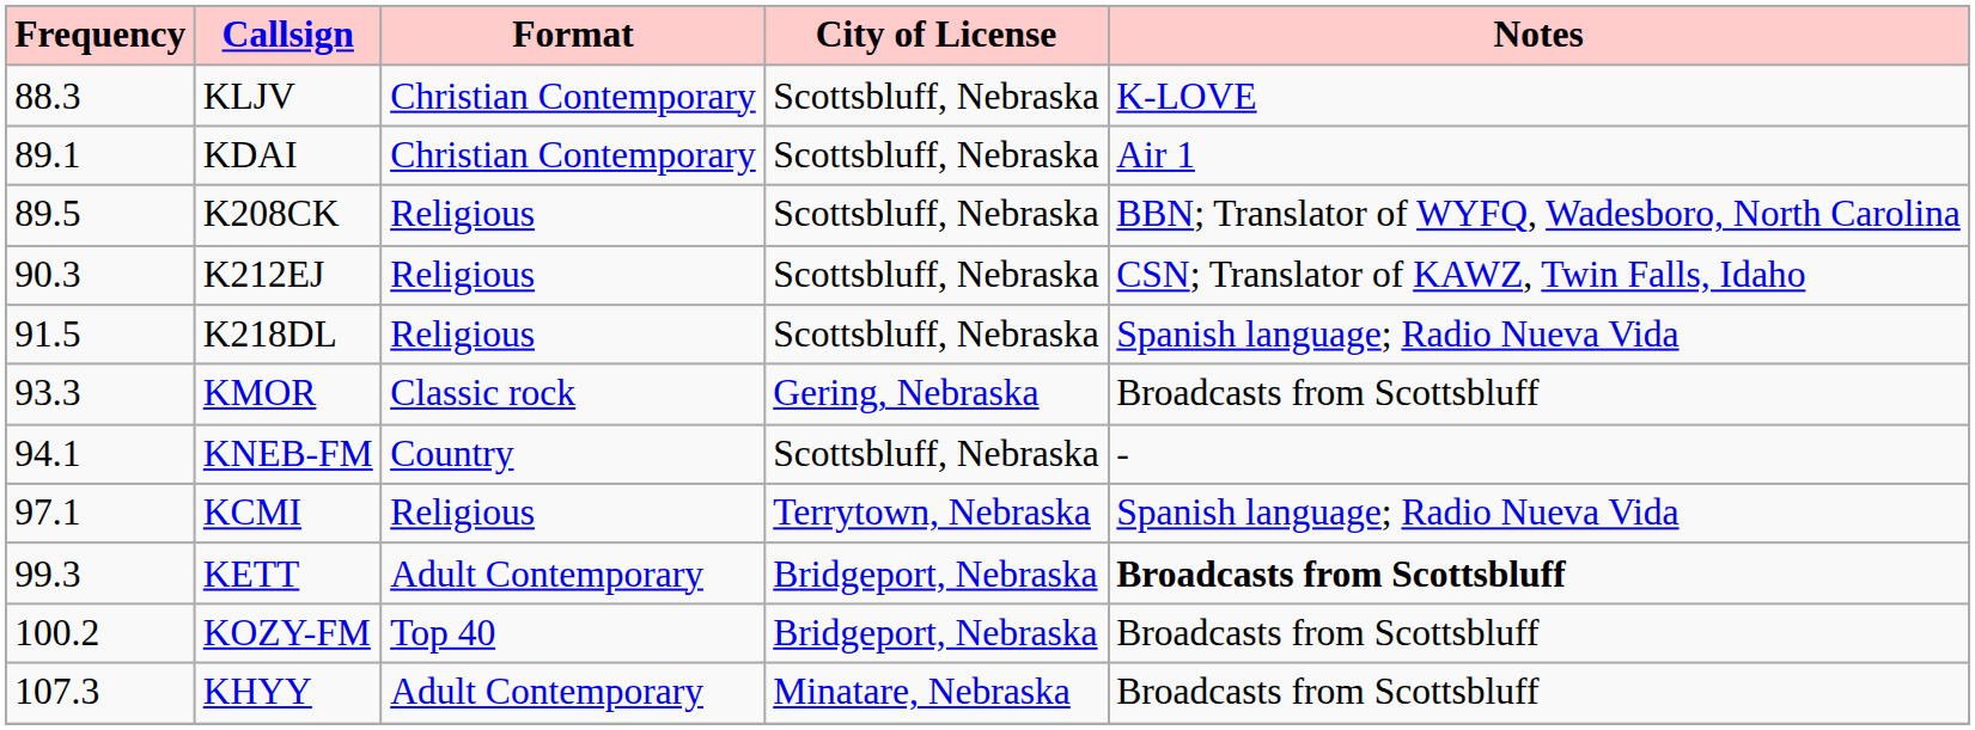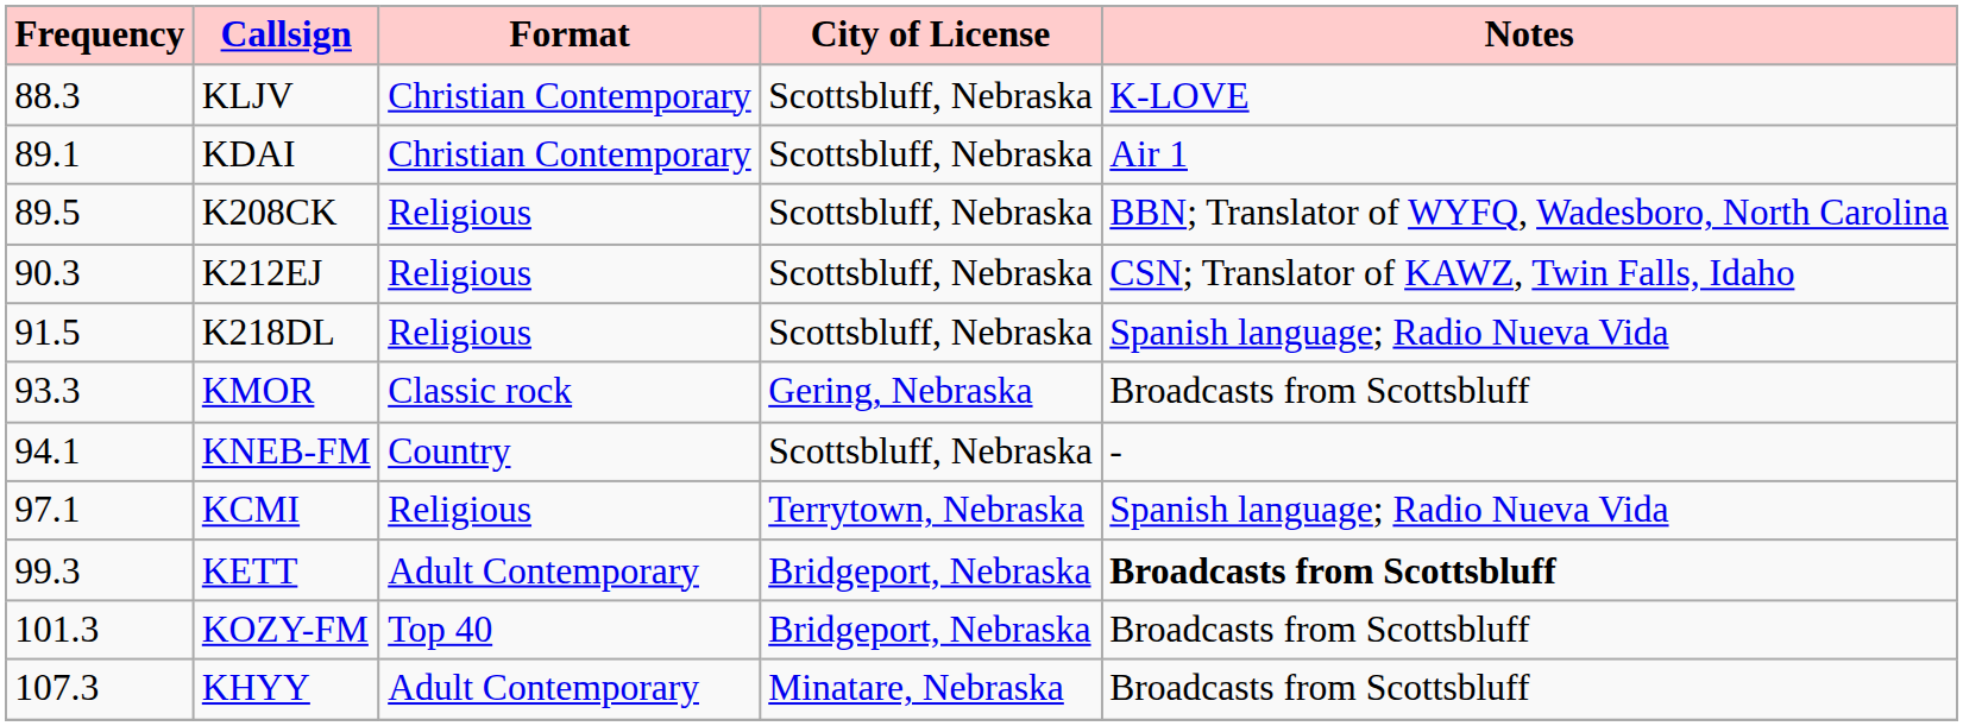KOZY-FM | Frequency: 100.2 -> 101.3
